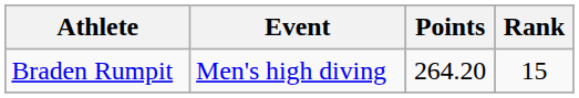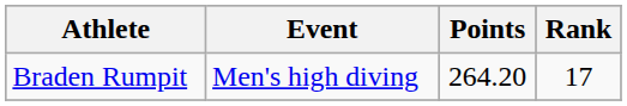Braden Rumpit | Rank: 15 -> 17
